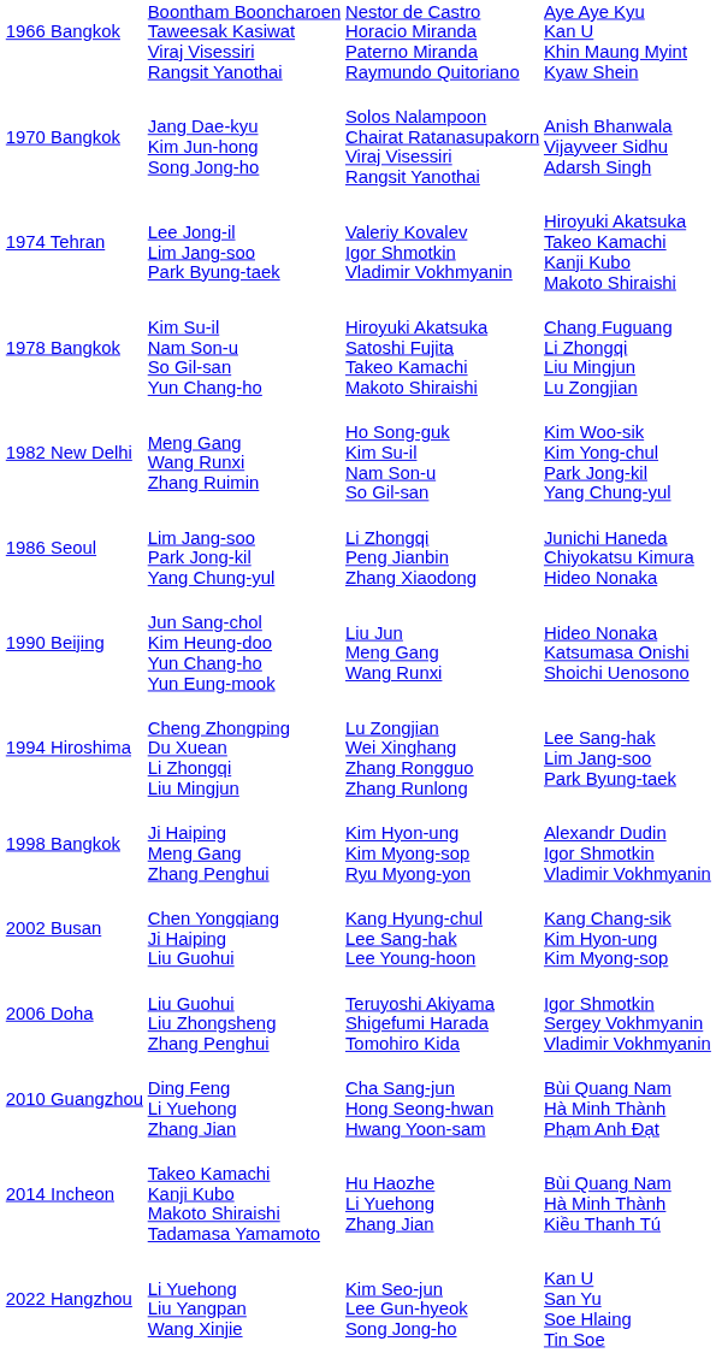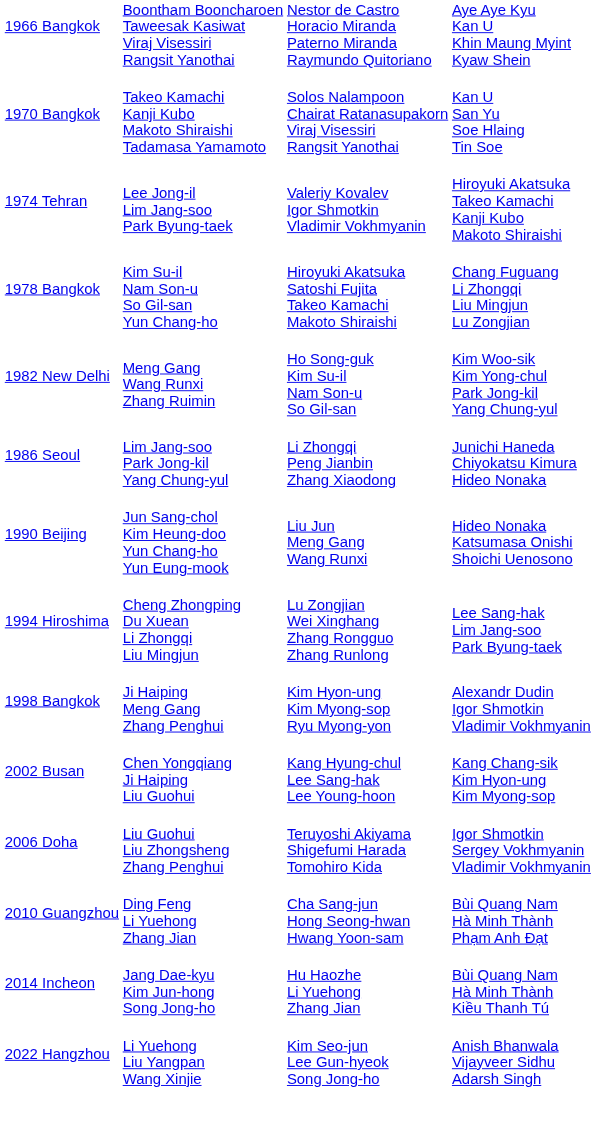1970 Bangkok | column 2: Jang Dae-kyu Kim Jun-hong Song Jong-ho -> Takeo Kamachi Kanji Kubo Makoto Shiraishi Tadamasa Yamamoto
1970 Bangkok | column 4: Anish Bhanwala Vijayveer Sidhu Adarsh Singh -> Kan U San Yu Soe Hlaing Tin Soe
2014 Incheon | column 2: Takeo Kamachi Kanji Kubo Makoto Shiraishi Tadamasa Yamamoto -> Jang Dae-kyu Kim Jun-hong Song Jong-ho
2022 Hangzhou | column 4: Kan U San Yu Soe Hlaing Tin Soe -> Anish Bhanwala Vijayveer Sidhu Adarsh Singh
